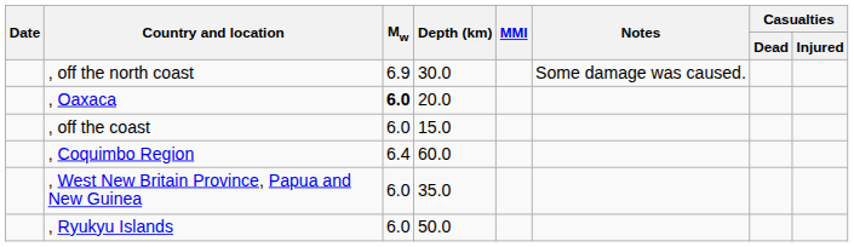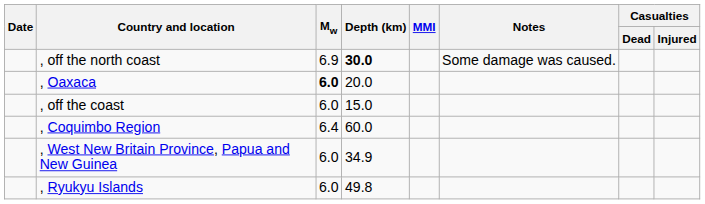, off the north coast | Depth (km): normal -> bold
, West New Britain Province, Papua and New Guinea | Depth (km): 35.0 -> 34.9
, Ryukyu Islands | Depth (km): 50.0 -> 49.8
